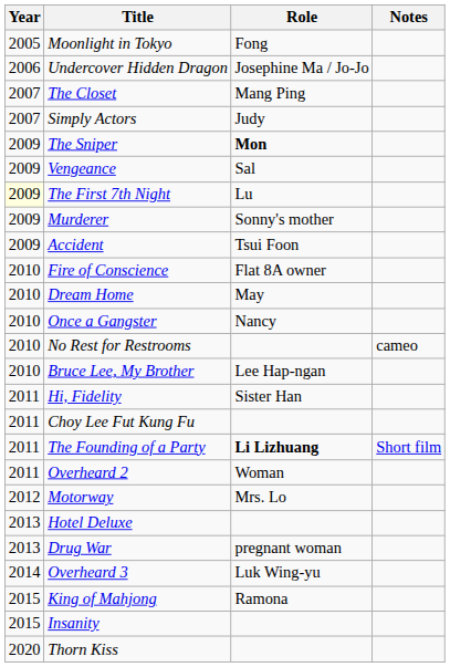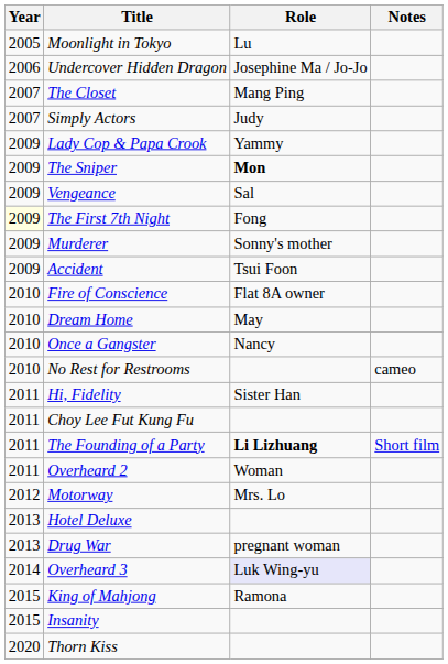Moonlight in Tokyo | Role: Fong -> Lu
+ row: 2009 | Lady Cop & Papa Crook | Yammy
The First 7th Night | Role: Lu -> Fong
- row: 2010 | Bruce Lee, My Brother | Lee Hap-ngan
Overheard 3 | Role: no background -> lavender background
